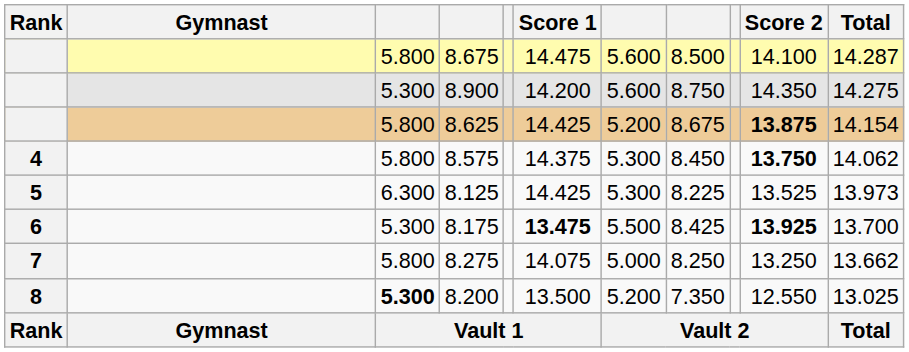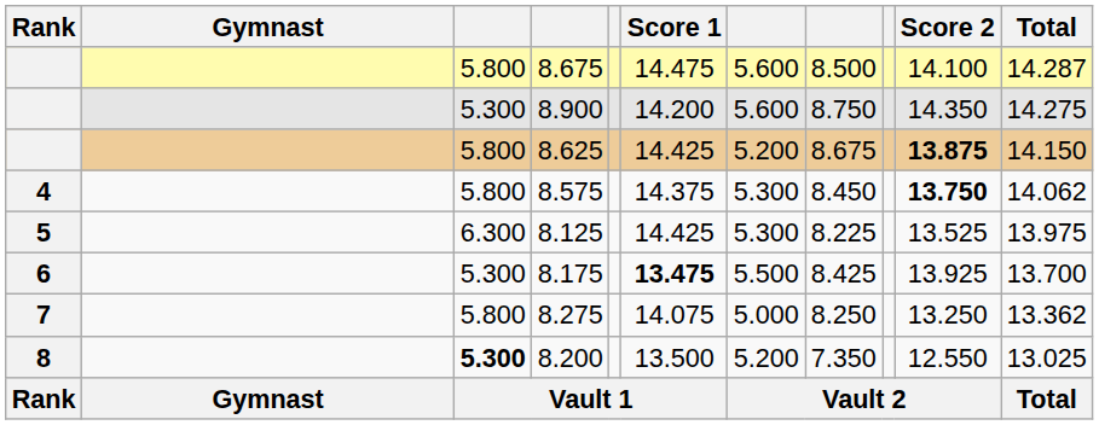8.625 | Total: 14.154 -> 14.150
8.125 | Total: 13.973 -> 13.975
8.175 | Score 2: bold -> normal
8.275 | Total: 13.662 -> 13.362
